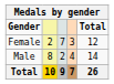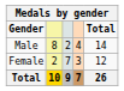rows swapped: Male <-> Female
